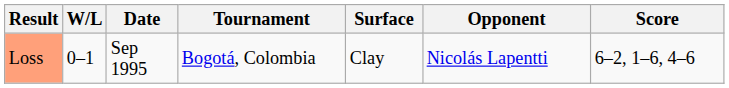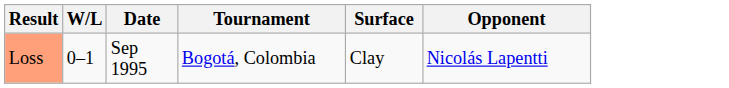- column: Score | 6–2, 1–6, 4–6
